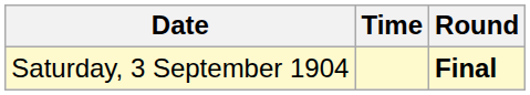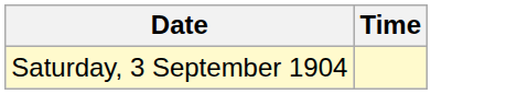- column: Round | Final
